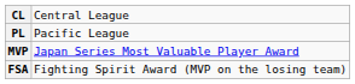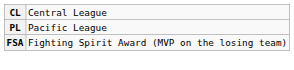- row: MVP | Japan Series Most Valuable Player Award
